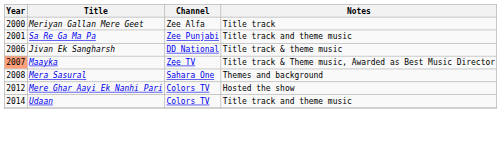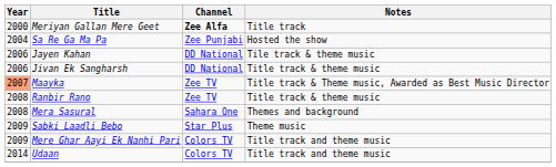Meriyan Gallan Mere Geet | Channel: normal -> bold
Sa Re Ga Ma Pa | Year: 2001 -> 2004
Sa Re Ga Ma Pa | Notes: Title track and theme music -> Hosted the show
+ row: 2006 | Jayen Kahan | DD National | Tile track & theme music
+ row: 2008 | Ranbir Rano | Zee TV | Title track & theme music
+ row: 2009 | Sabki Laadli Bebo | Star Plus | Theme music
Mere Ghar Aayi Ek Nanhi Pari | Year: 2012 -> 2009
Mere Ghar Aayi Ek Nanhi Pari | Notes: Hosted the show -> Title track and theme music
